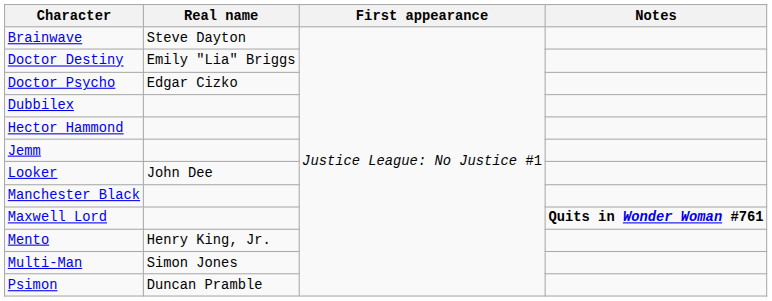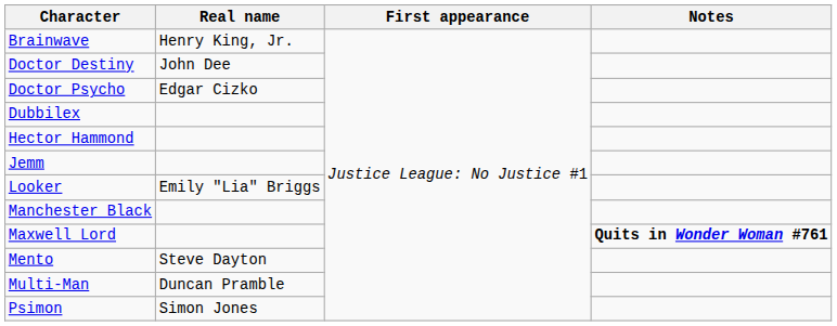Brainwave | Real name: Steve Dayton -> Henry King, Jr.
Doctor Destiny | Real name: Emily "Lia" Briggs -> John Dee
Looker | Real name: John Dee -> Emily "Lia" Briggs
Mento | Real name: Henry King, Jr. -> Steve Dayton
Multi-Man | Real name: Simon Jones -> Duncan Pramble
Psimon | Real name: Duncan Pramble -> Simon Jones
